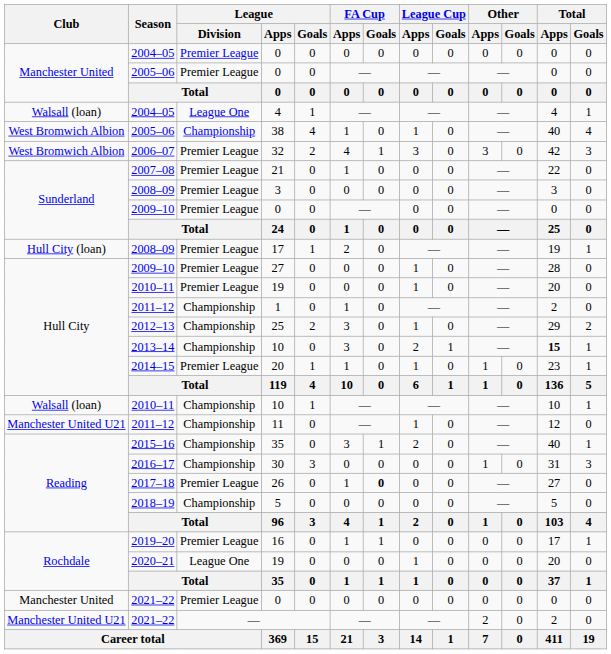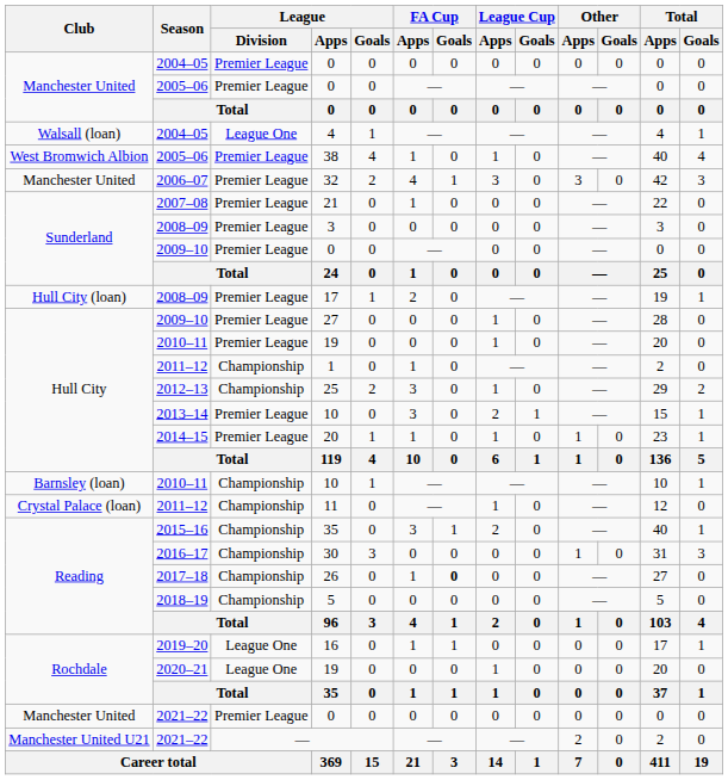38 | League / Division: Championship -> Premier League
32 | Club: West Bromwich Albion -> Manchester United
2013–14 / 10 | League / Division: Championship -> Premier League
2013–14 / 10 | Total / Apps: bold -> normal
2010–11 / 10 | Club: Walsall (loan) -> Barnsley (loan)
11 | Club: Manchester United U21 -> Crystal Palace (loan)
26 | League / Division: Premier League -> Championship
16 | League / Division: Premier League -> League One
